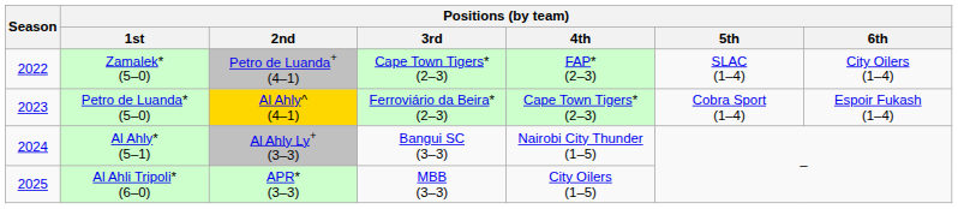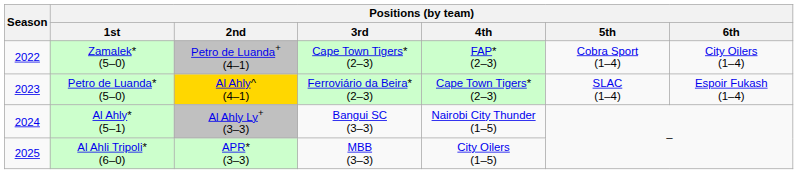Zamalek* (5–0) | Positions (by team) / 5th: SLAC (1–4) -> Cobra Sport (1–4)
Petro de Luanda* (5–0) | Positions (by team) / 5th: Cobra Sport (1–4) -> SLAC (1–4)
